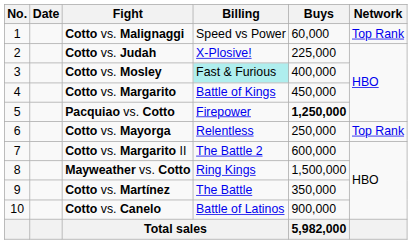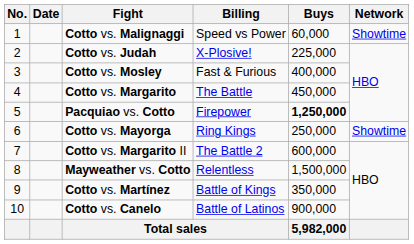Cotto vs. Malignaggi | Network: Top Rank -> Showtime
Cotto vs. Mosley | Billing: paleturquoise background -> no background
Cotto vs. Margarito | Billing: Battle of Kings -> The Battle
Cotto vs. Mayorga | Billing: Relentless -> Ring Kings
Cotto vs. Mayorga | Network: Top Rank -> Showtime
Mayweather vs. Cotto | Billing: Ring Kings -> Relentless
Cotto vs. Martínez | Billing: The Battle -> Battle of Kings
